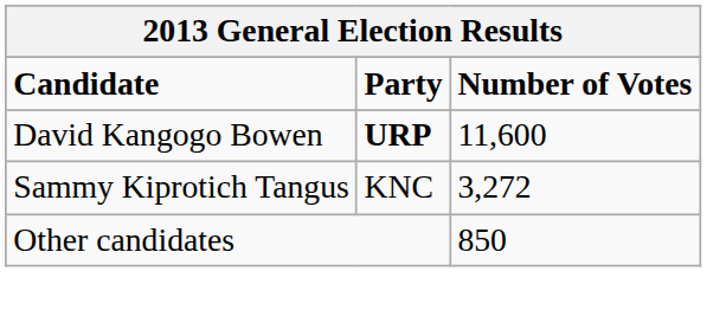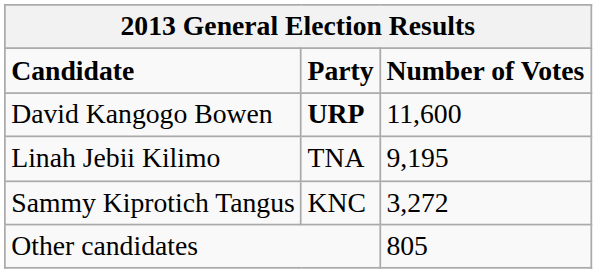+ row: Linah Jebii Kilimo | TNA | 9,195
Other candidates | Number of Votes: 850 -> 805
